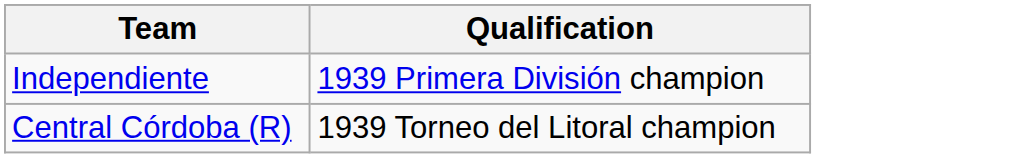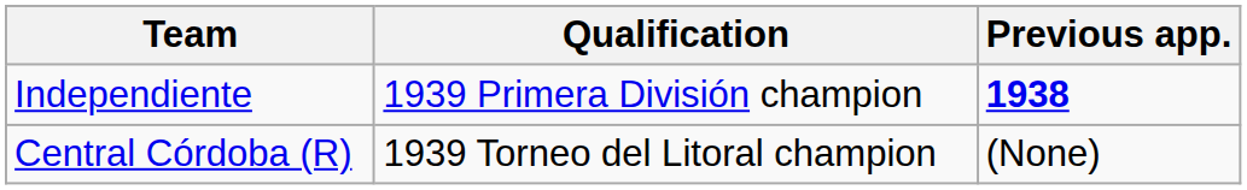+ column: Previous app. | 1938 | (None)
